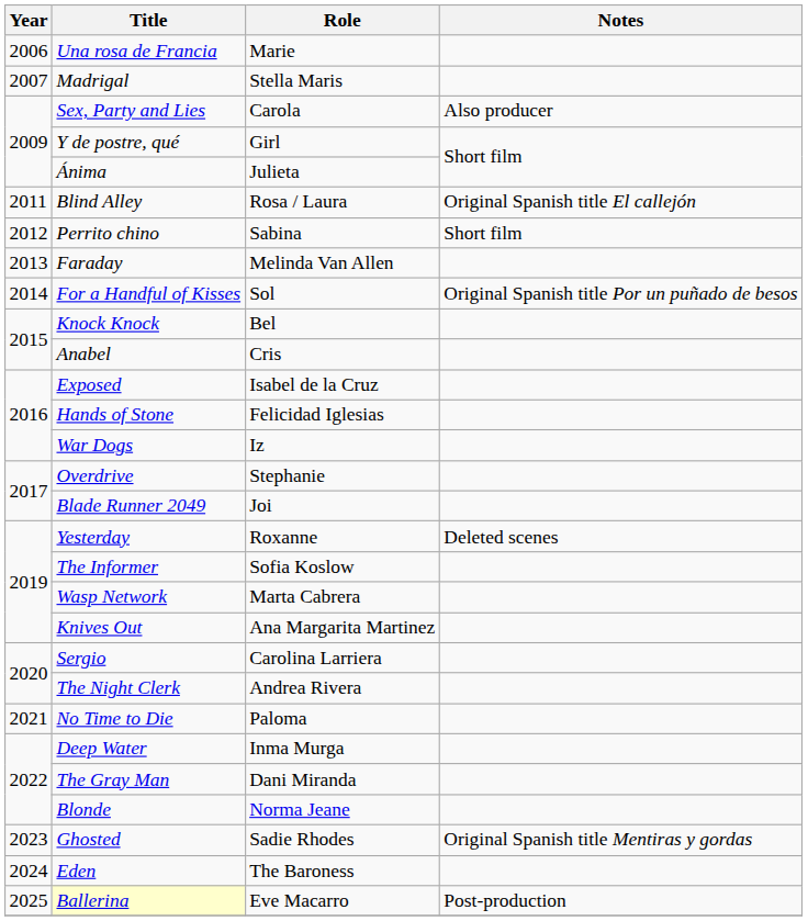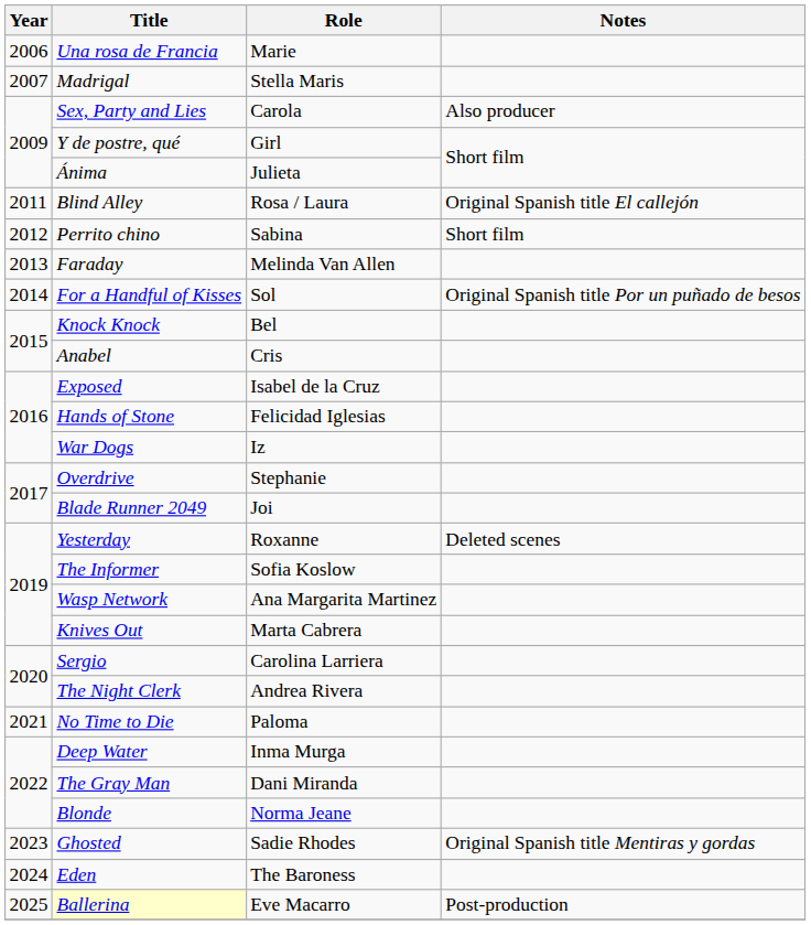Wasp Network | Role: Marta Cabrera -> Ana Margarita Martinez
Knives Out | Role: Ana Margarita Martinez -> Marta Cabrera
